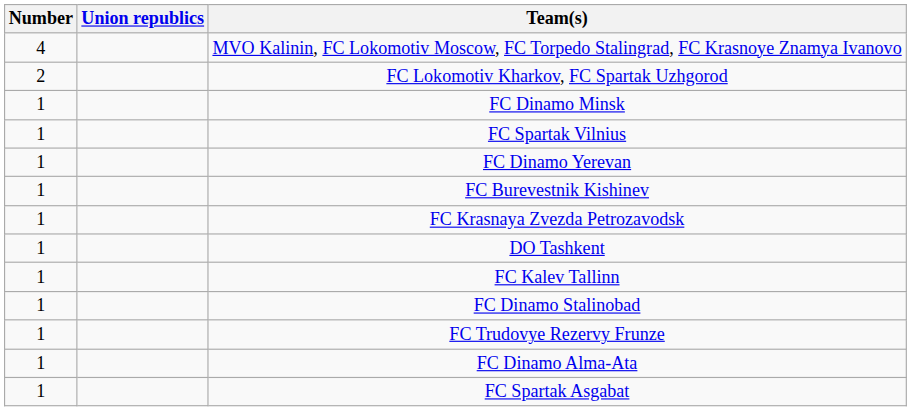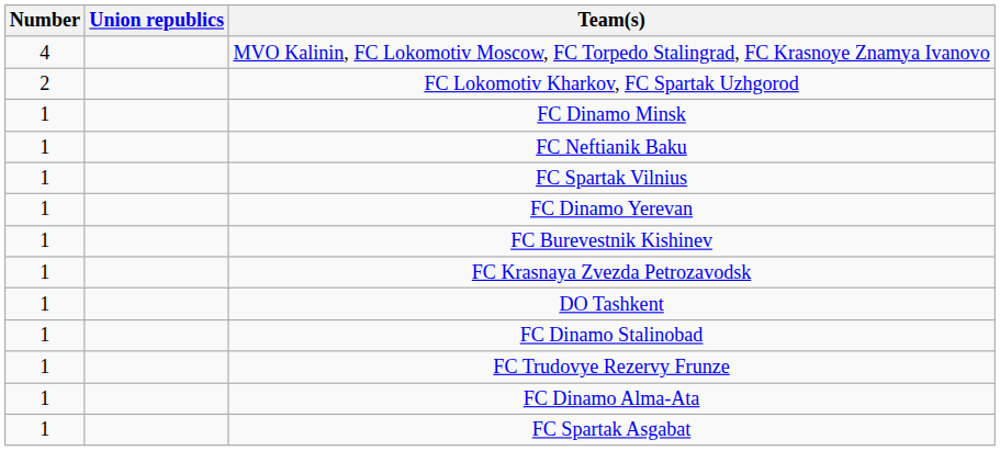+ row: 1 | FC Neftianik Baku
- row: 1 | FC Kalev Tallinn
